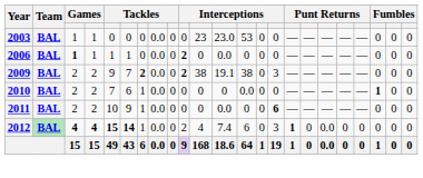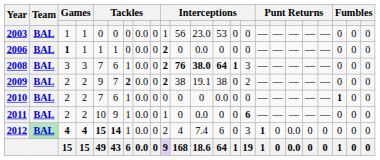2003 | column 10: 0 -> 1
2003 | column 11: 23 -> 56
+ row: 2008 | BAL | 3 | 3 | 7 | 6 | 1 | 0.0 | 0 | 2 | 76 | 38.0 | 64 | 1 | 3 | — | — | — | — | — | 0 | 0 | 0
2009 | column 15: 3 -> 2
2011 | column 10: 0 -> 1
